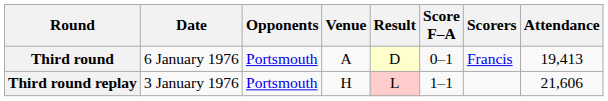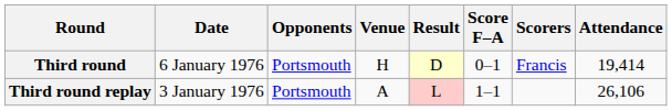Third round | Venue: A -> H
Third round | Attendance: 19,413 -> 19,414
Third round replay | Venue: H -> A
Third round replay | Attendance: 21,606 -> 26,106
